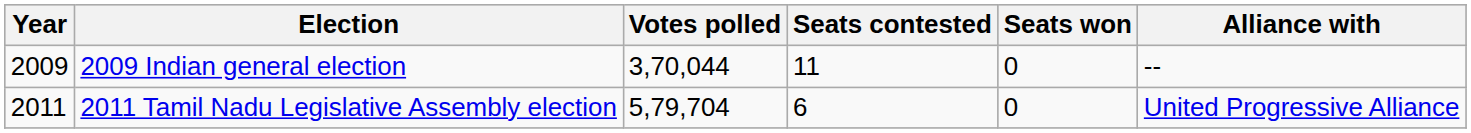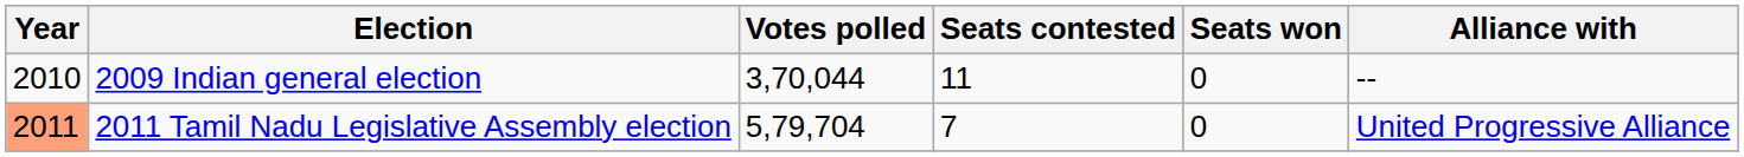2009 Indian general election | Year: 2009 -> 2010
2011 Tamil Nadu Legislative Assembly election | Year: no background -> lightsalmon background
2011 Tamil Nadu Legislative Assembly election | Seats contested: 6 -> 7
